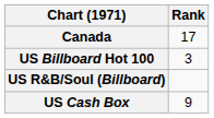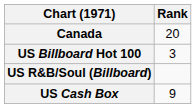Canada | Rank: 17 -> 20
